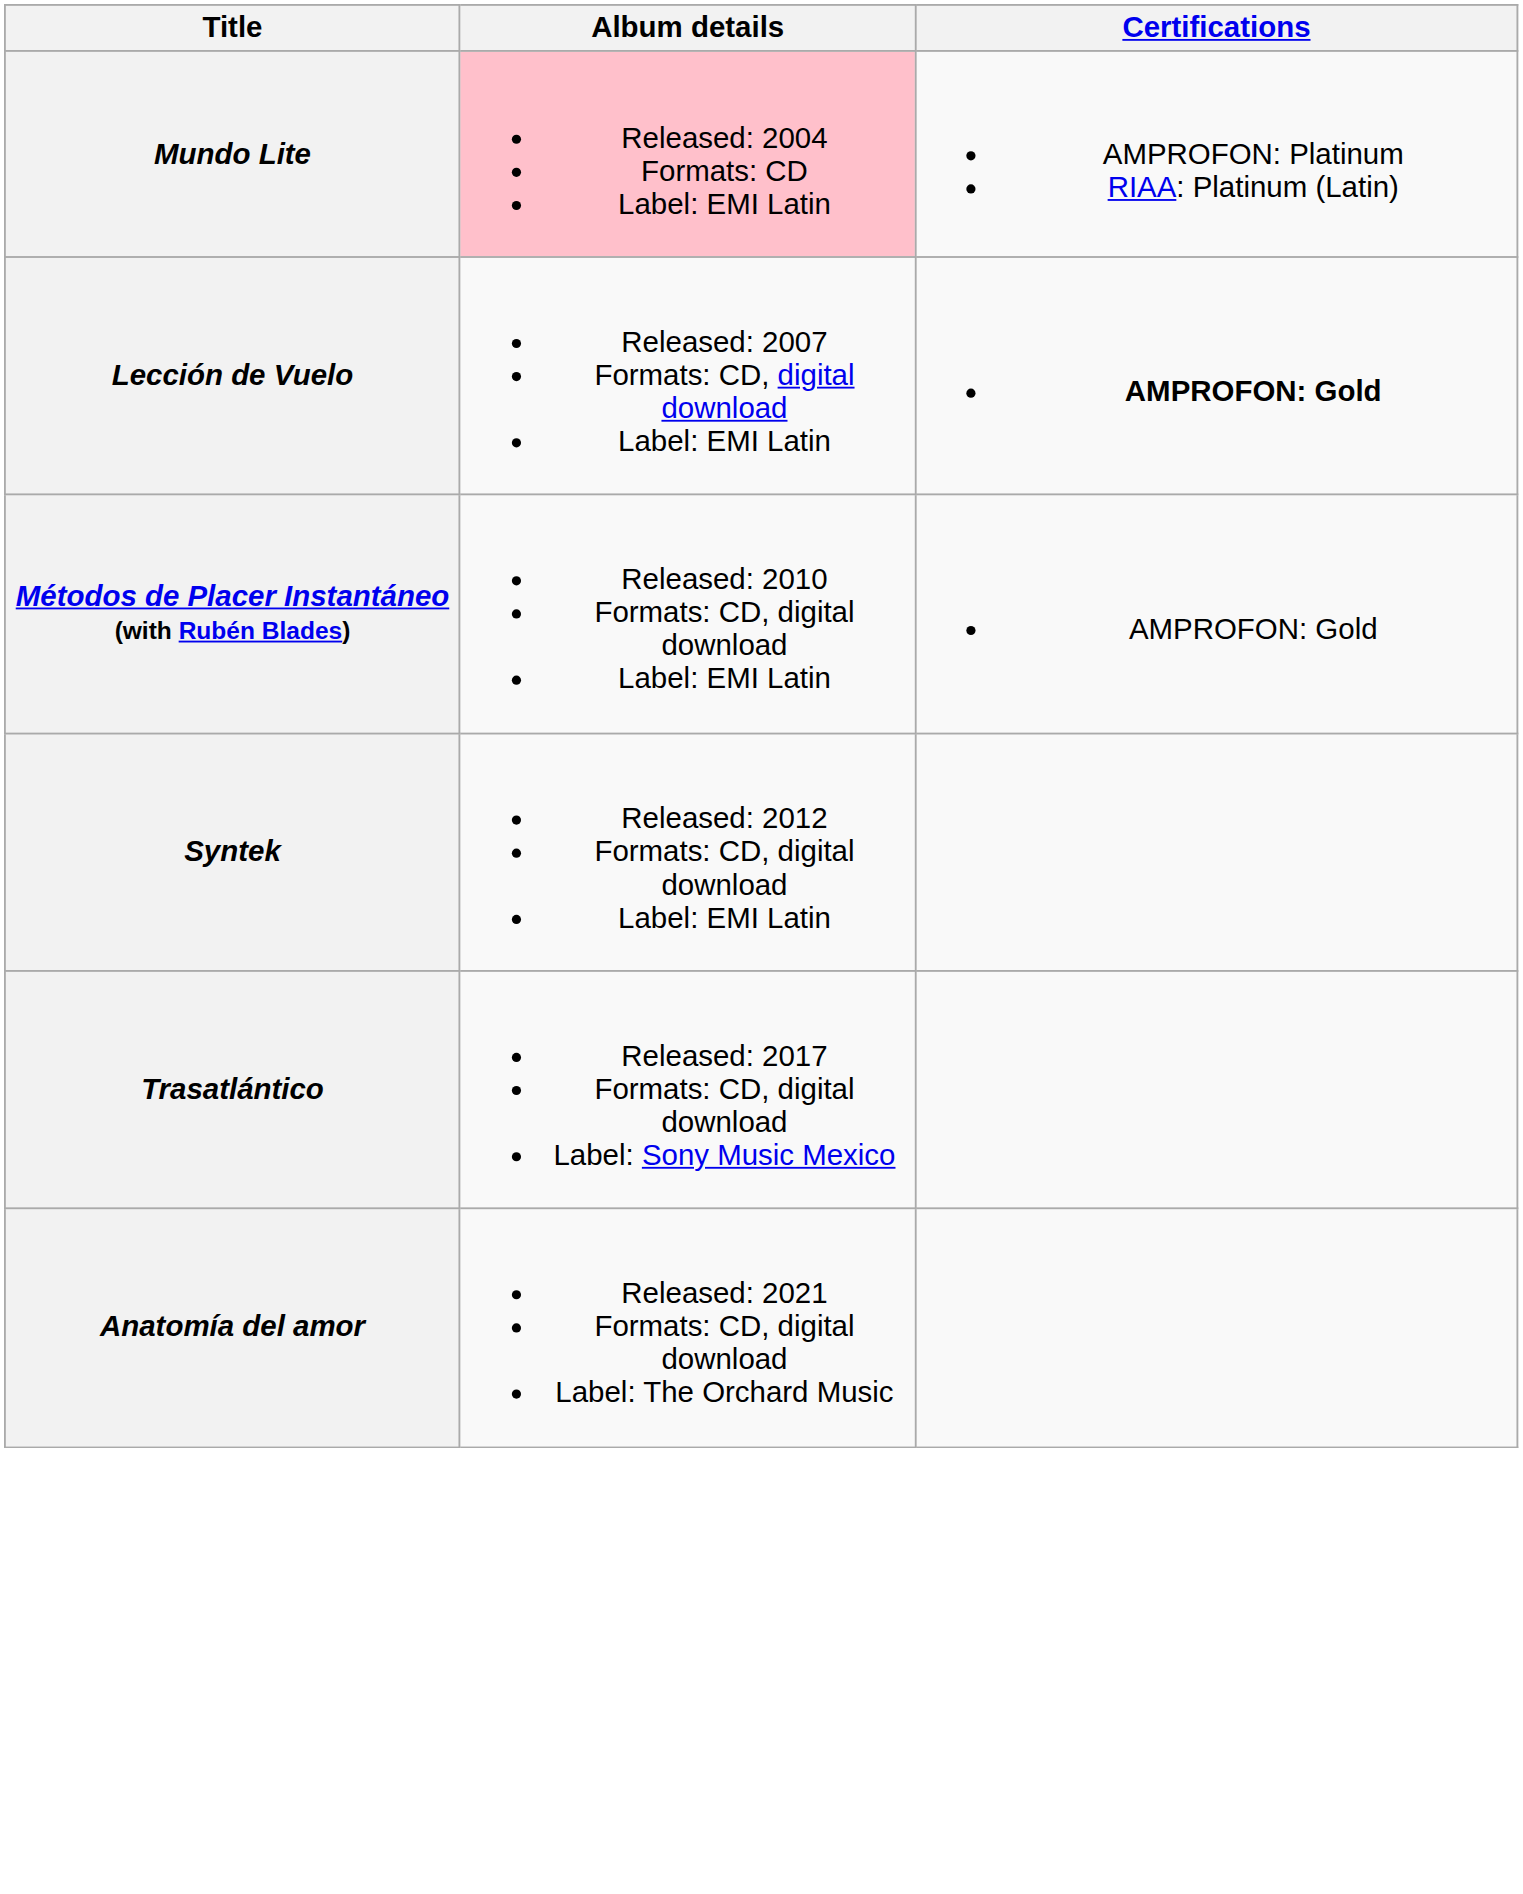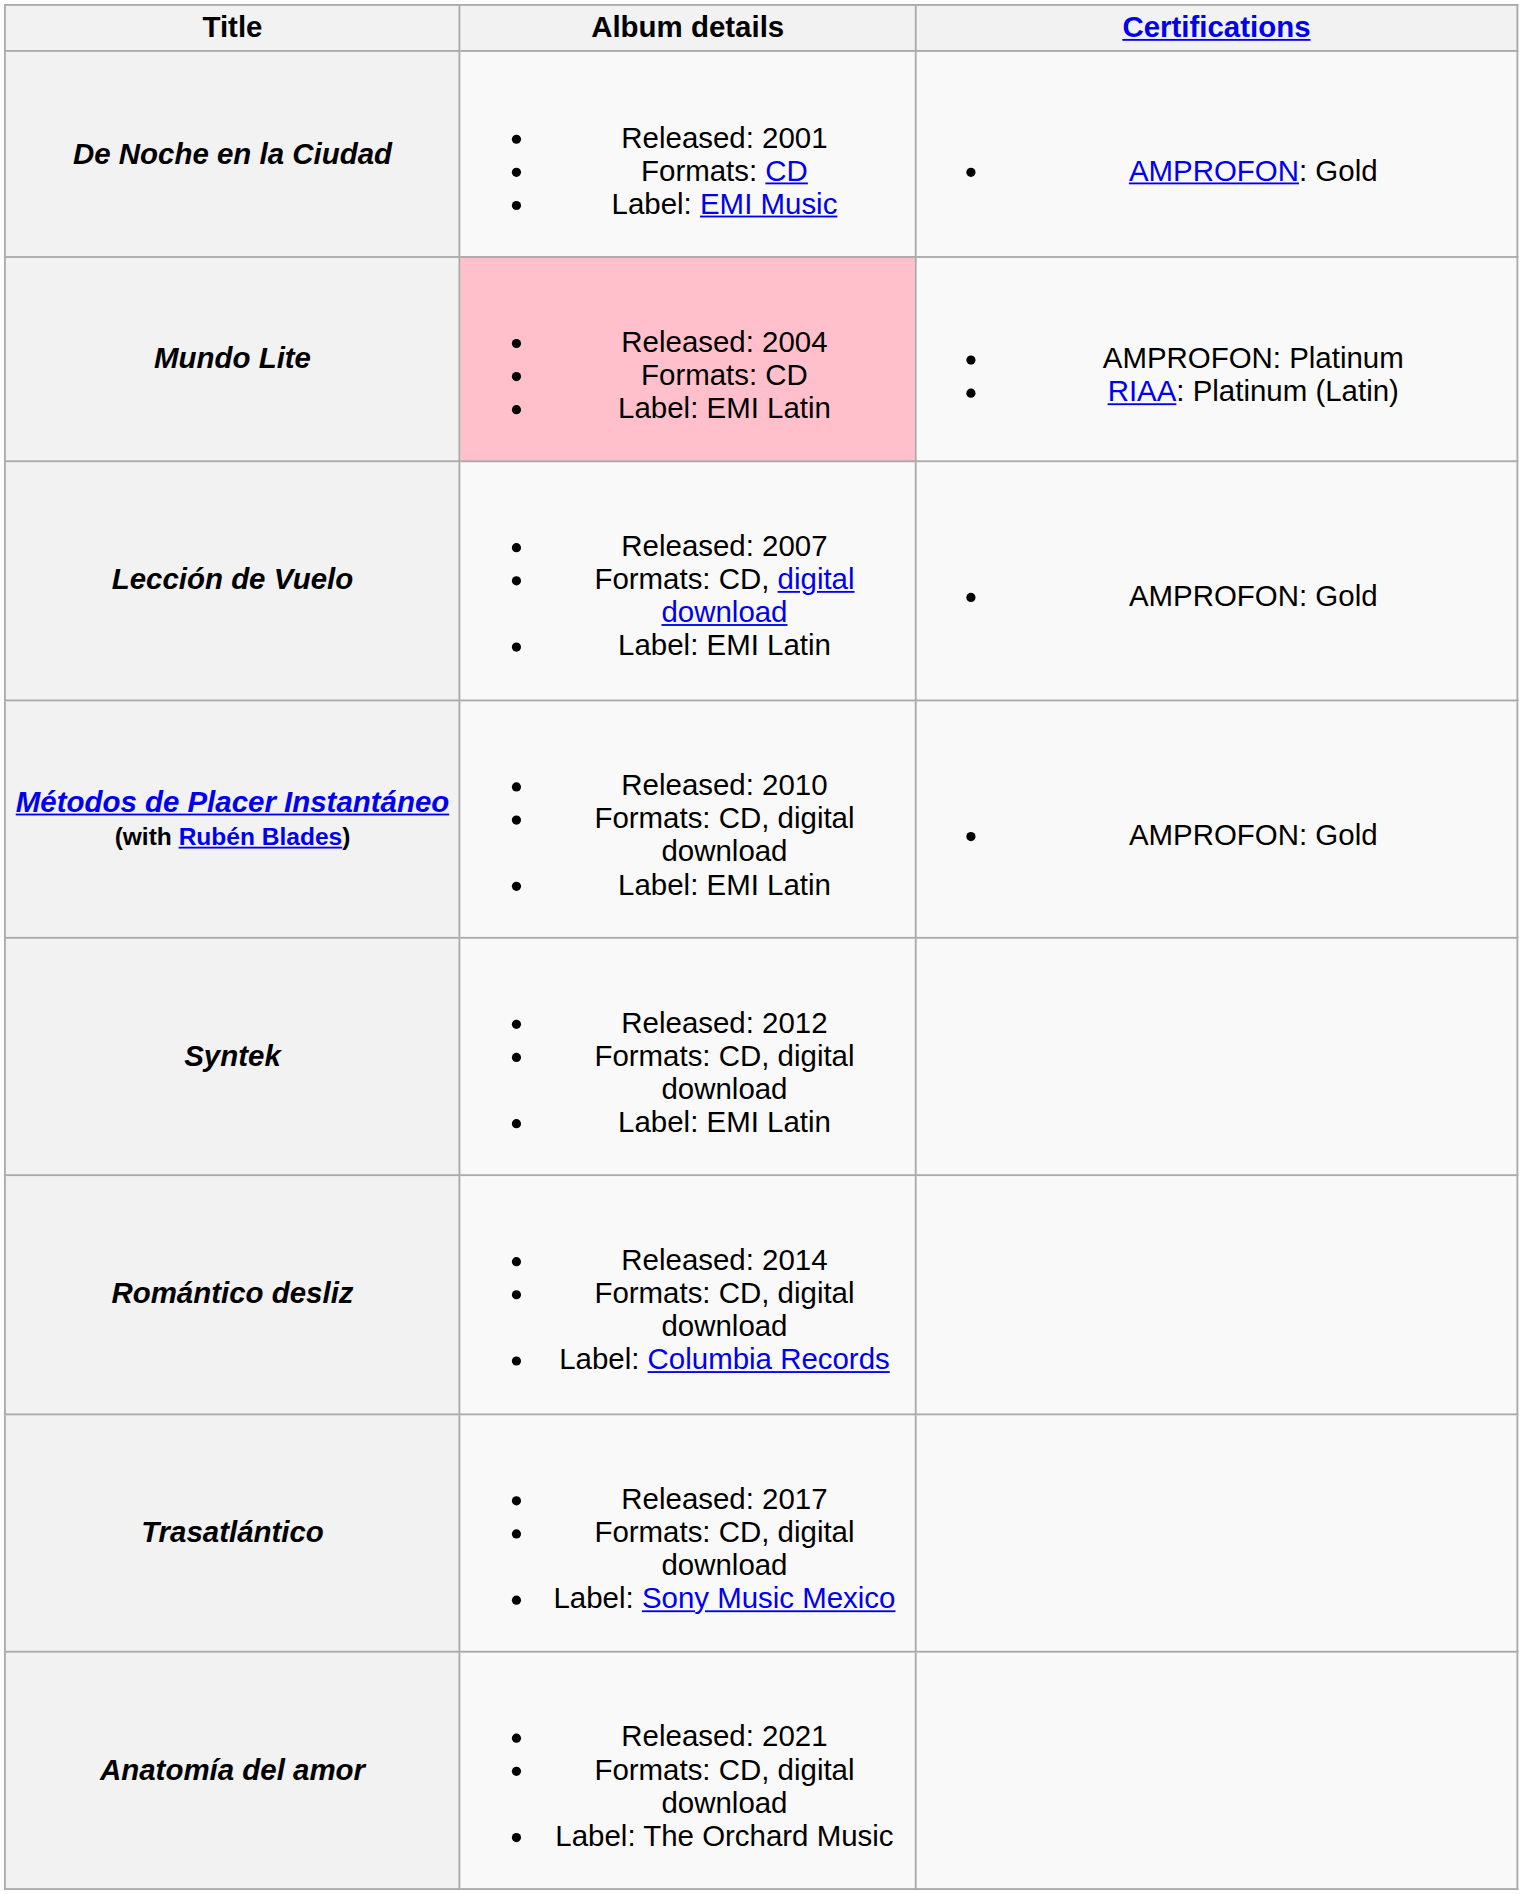+ row: De Noche en la Ciudad | Released: 2001 Formats: CD Label: EMI Music | AMPROFON: Gold
Lección de Vuelo | Certifications: bold -> normal
+ row: Romántico desliz | Released: 2014 Formats: CD, digital download Label: Columbia Records
